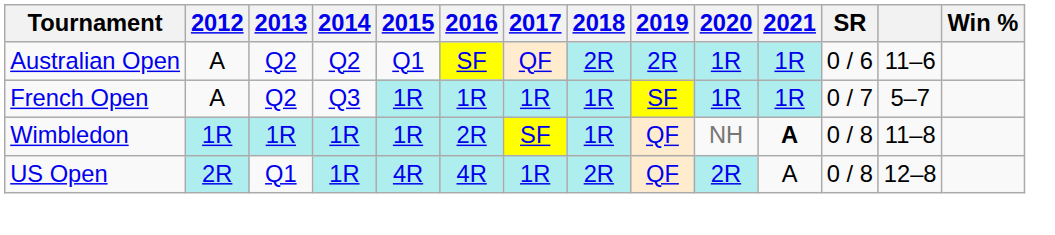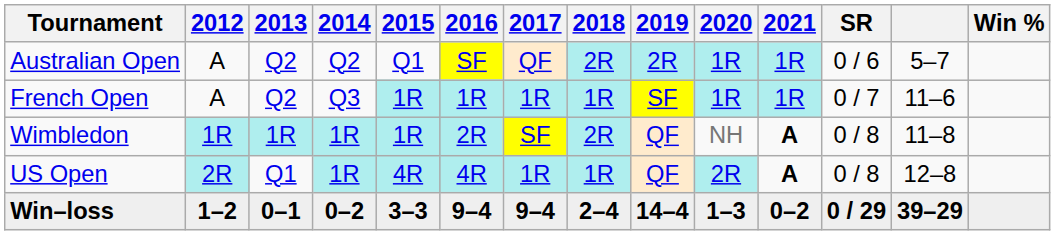Australian Open | column 13: 11–6 -> 5–7
French Open | column 13: 5–7 -> 11–6
Wimbledon | 2018: 1R -> 2R
US Open | 2018: 2R -> 1R
US Open | 2021: normal -> bold
+ row: Win–loss | 1–2 | 0–1 | 0–2 | 3–3 | 9–4 | 9–4 | 2–4 | 14–4 | 1–3 | 0–2 | 0 / 29 | 39–29
